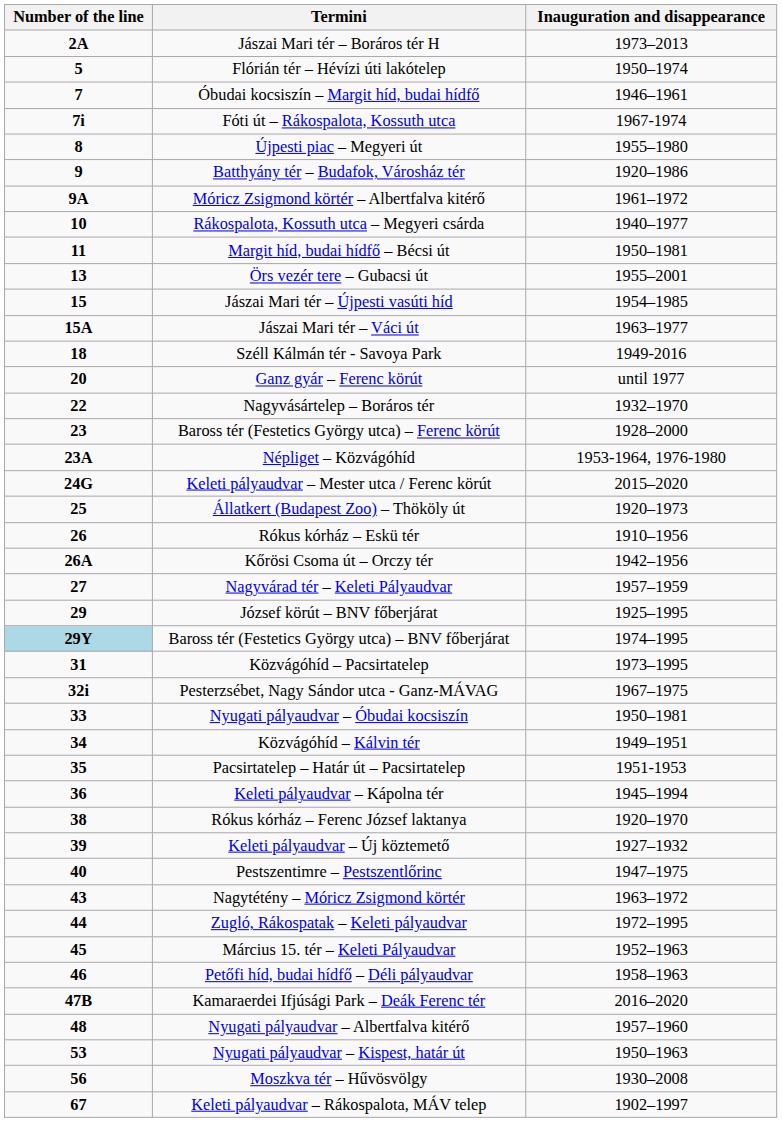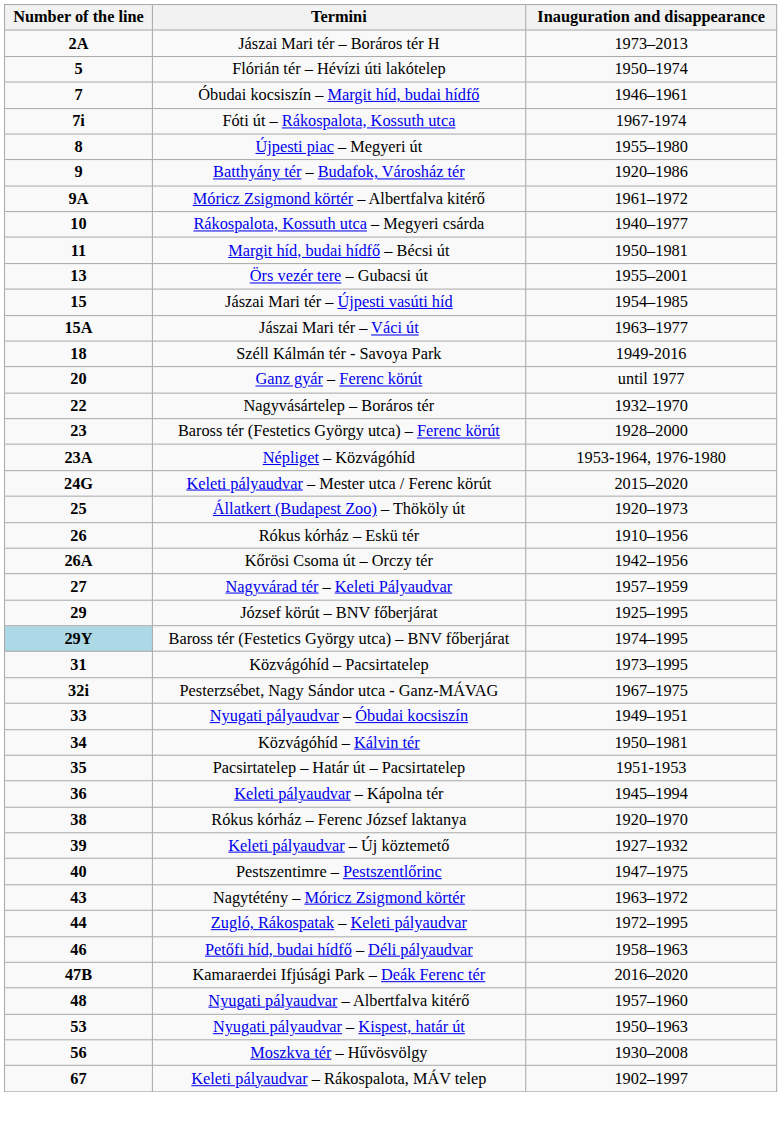Nyugati pályaudvar – Óbudai kocsiszín | Inauguration and disappearance: 1950–1981 -> 1949–1951
Közvágóhíd – Kálvin tér | Inauguration and disappearance: 1949–1951 -> 1950–1981
- row: 45 | Március 15. tér – Keleti Pályaudvar | 1952–1963
